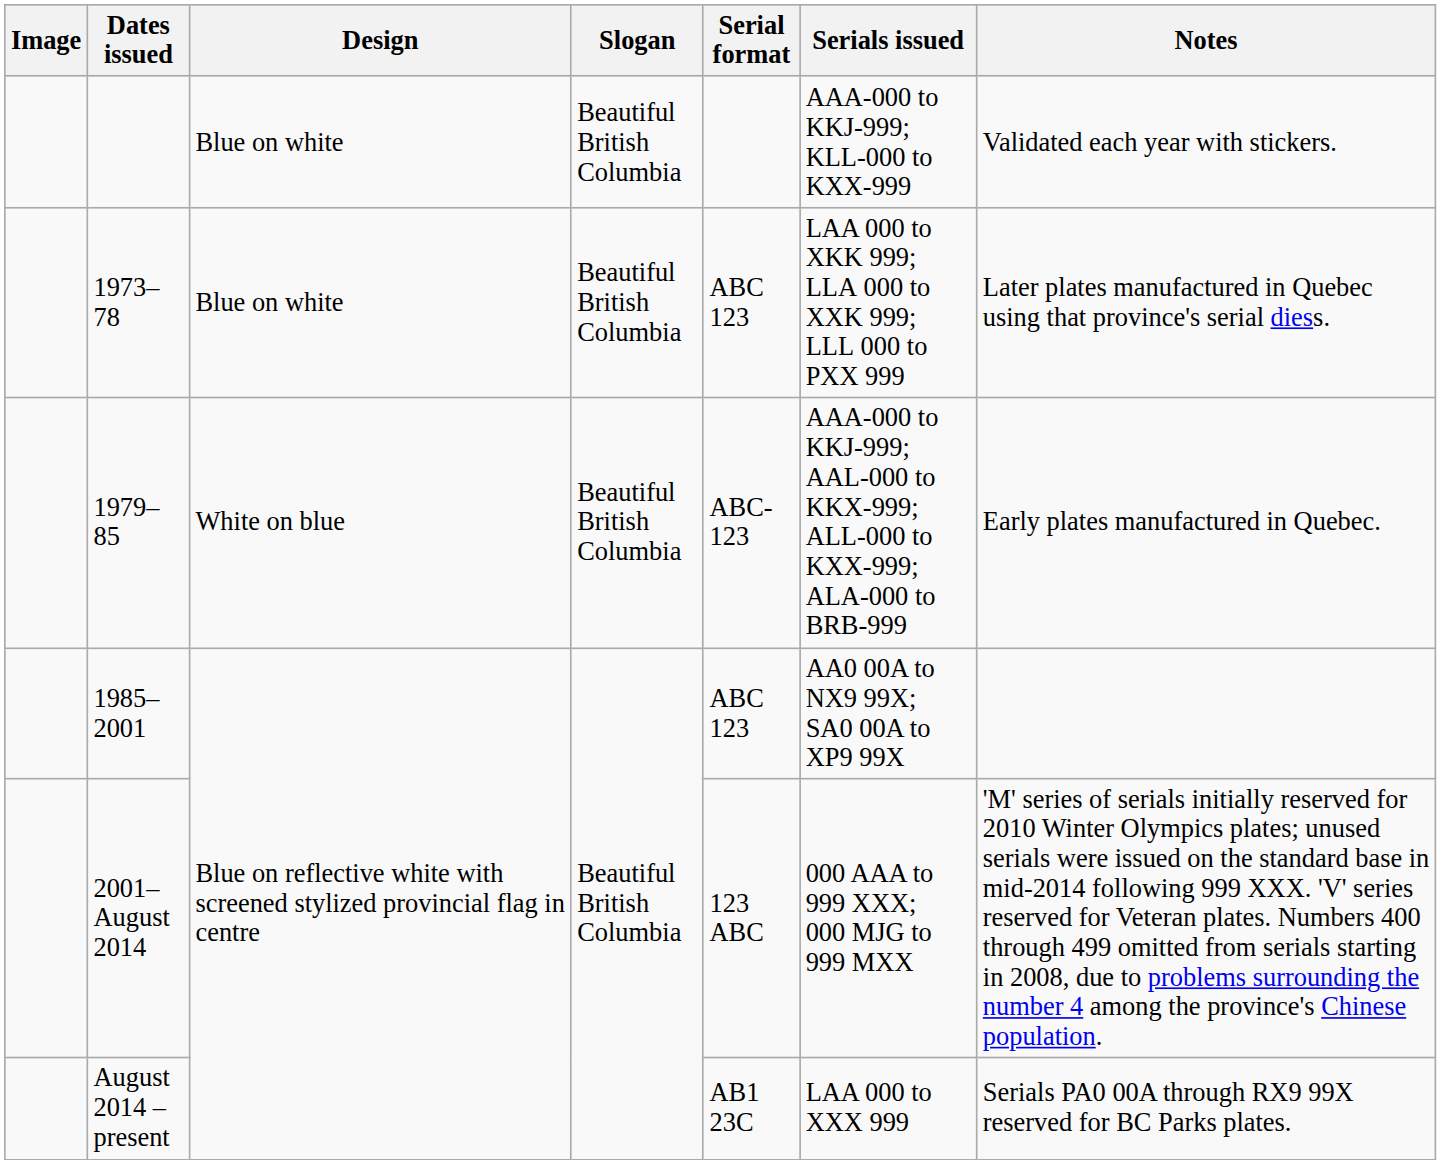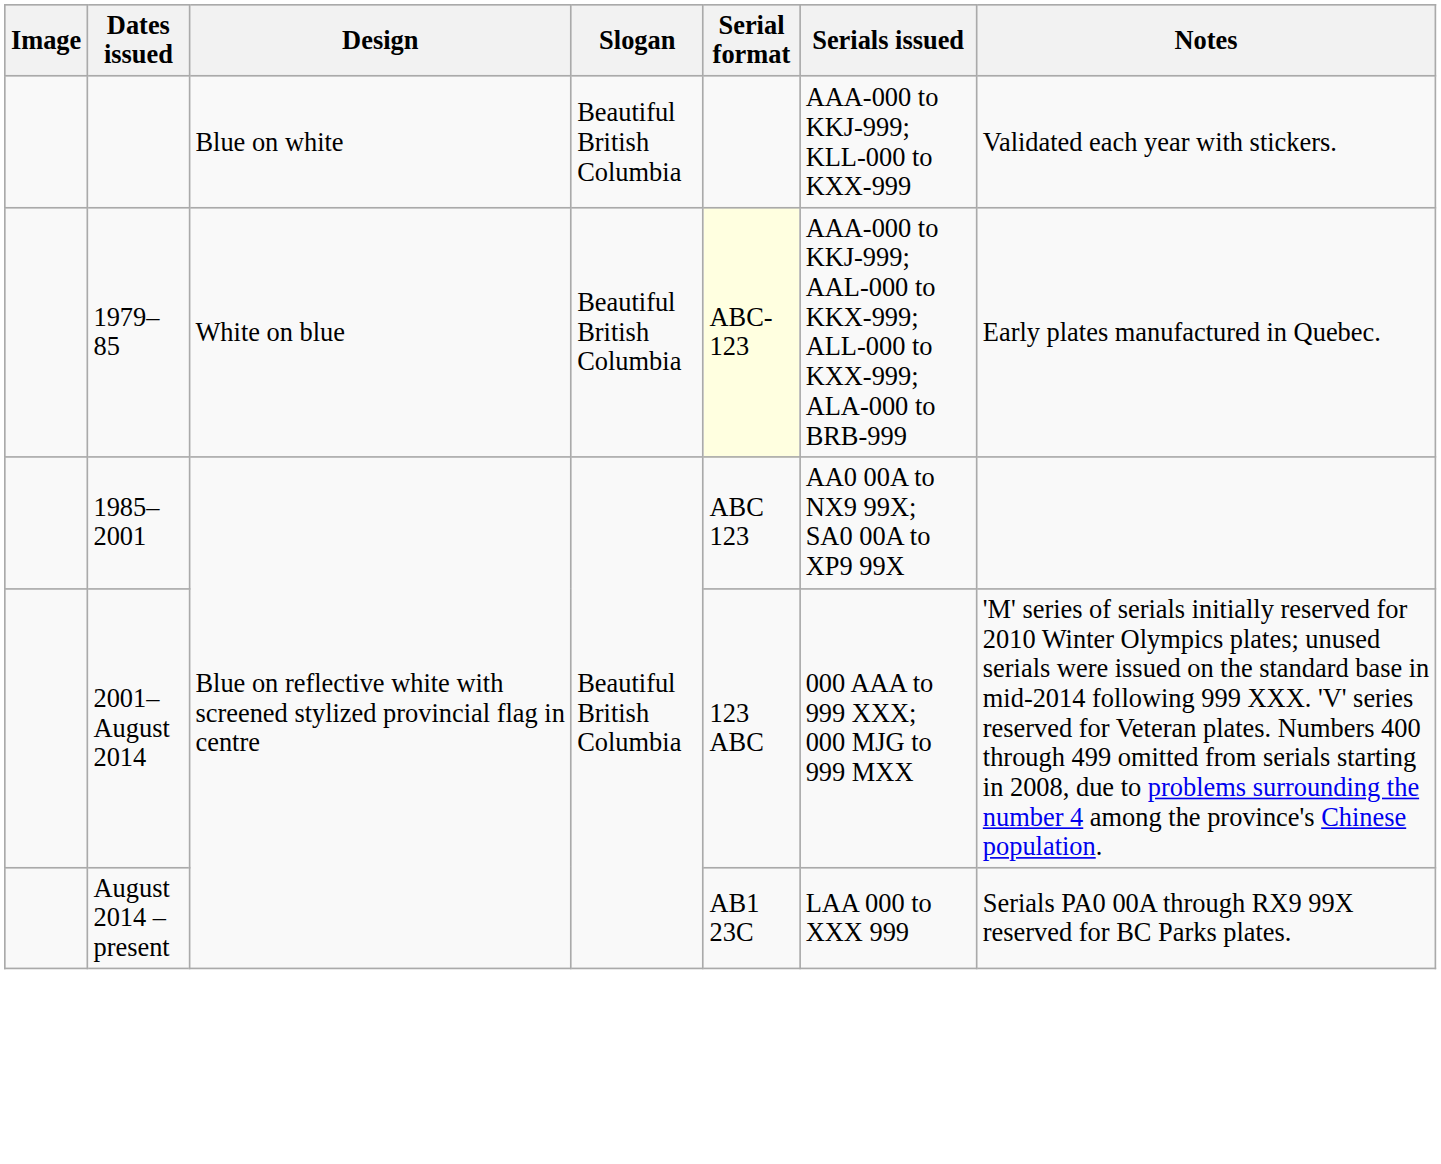- row: 1973–78 | Blue on white | Beautiful British Columbia | ABC 123 | LAA 000 to XKK 999; LLA 000 to XXK 999; LLL 000 to PXX 999 | Later plates manufactured in Quebec using that province's serial diess.
1979–85 | Serial format: no background -> lightyellow background
